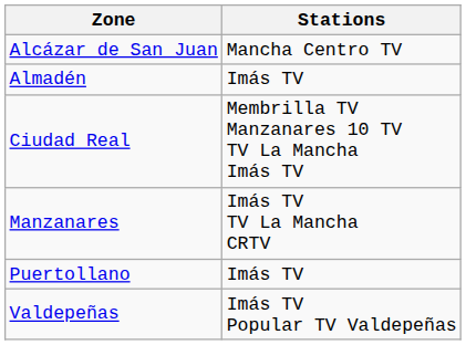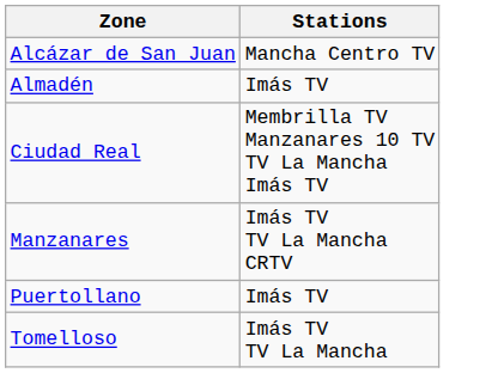+ row: Tomelloso | Imás TV TV La Mancha
- row: Valdepeñas | Imás TV Popular TV Valdepeñas
